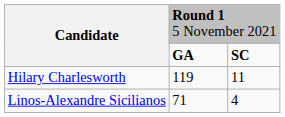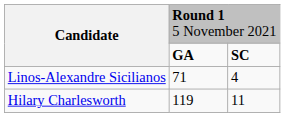rows swapped: Hilary Charlesworth <-> Linos-Alexandre Sicilianos
